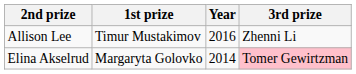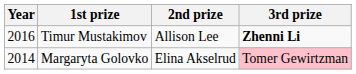columns swapped: Year <-> 2nd prize
Timur Mustakimov | 3rd prize: normal -> bold
